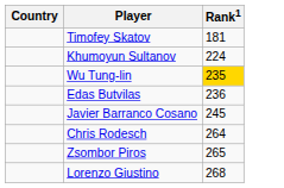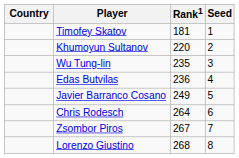+ column: Seed | 1 | 2 | 3 | 4 | 5 | 6 | 7 | 8
Khumoyun Sultanov | Rank1: 224 -> 220
Wu Tung-lin | Rank1: gold background -> no background
Javier Barranco Cosano | Rank1: 245 -> 249
Zsombor Piros | Rank1: 265 -> 267
